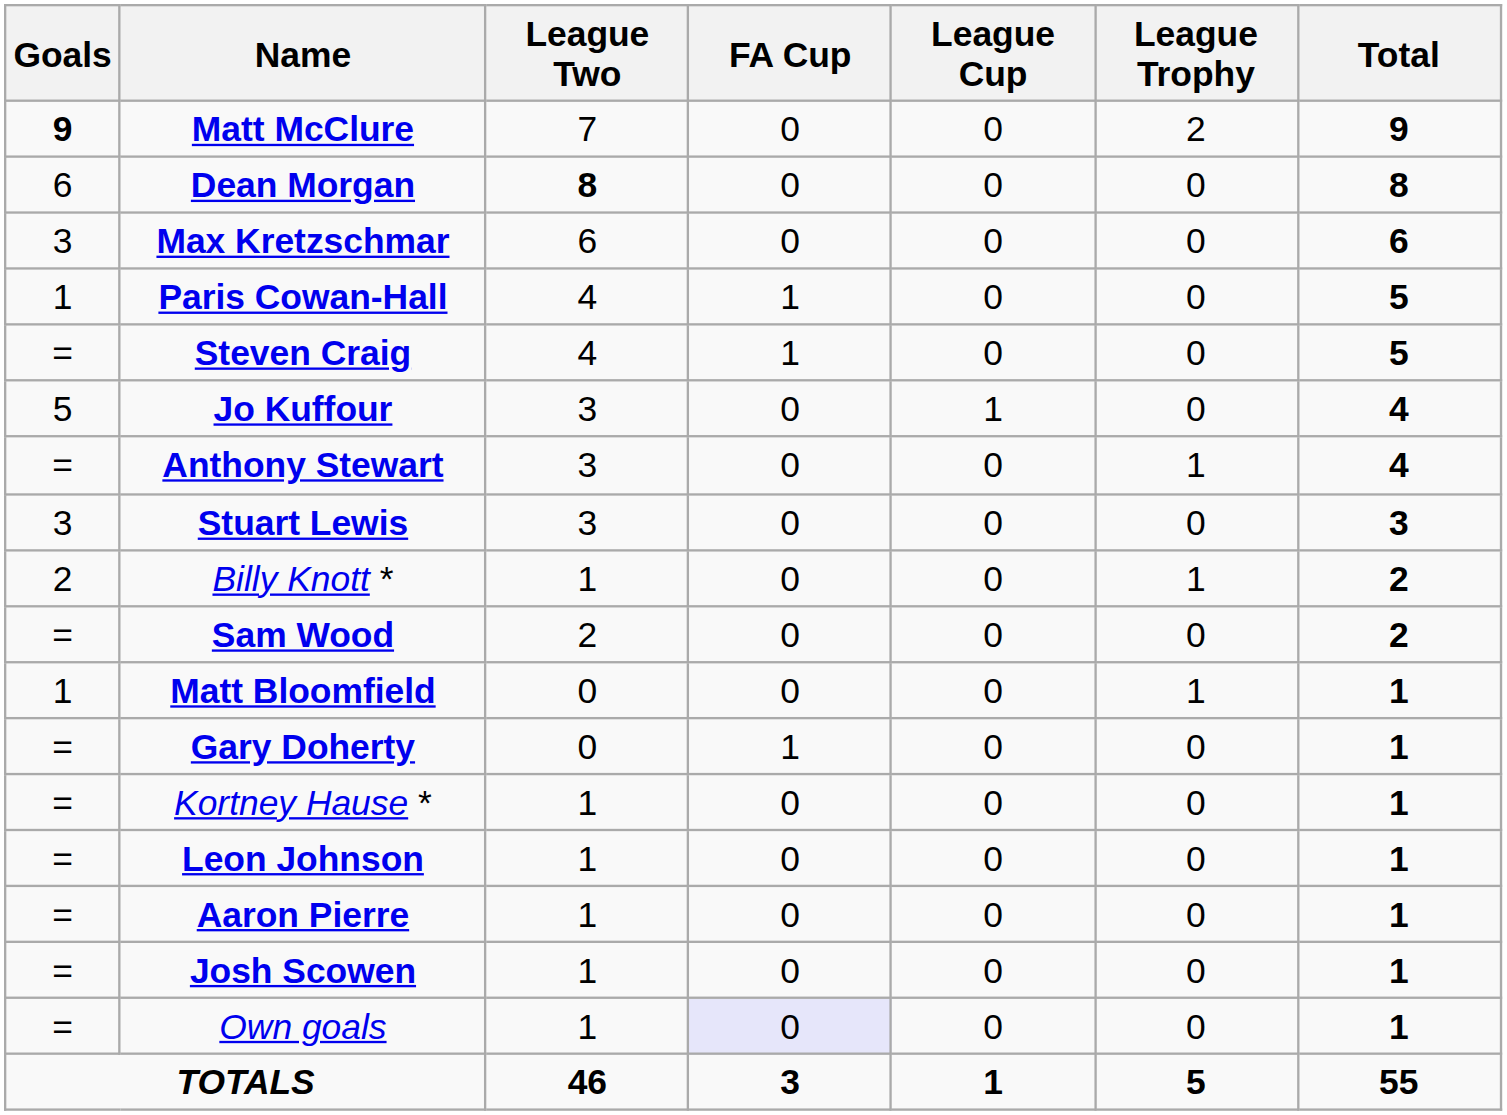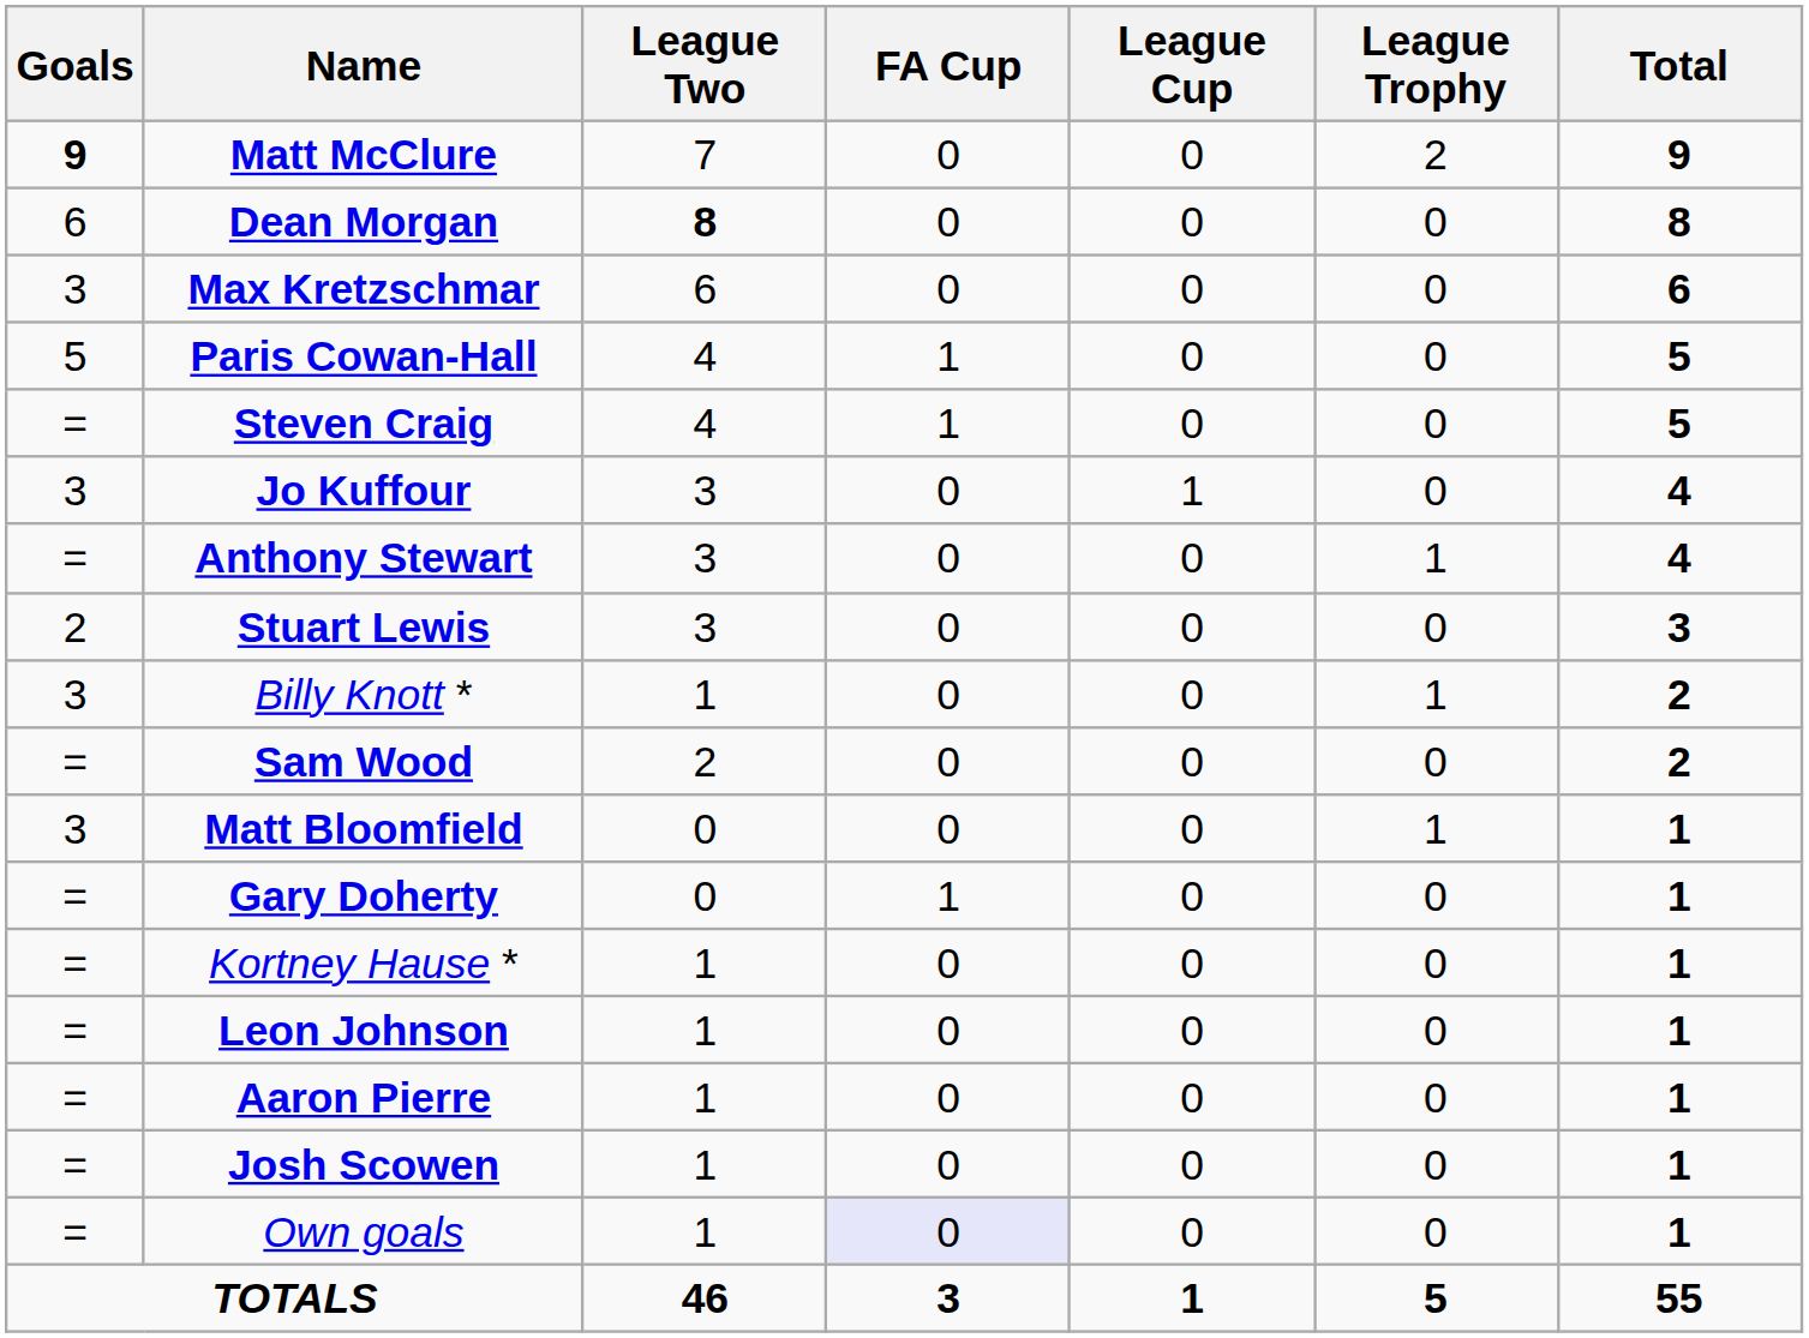Paris Cowan-Hall | Goals: 1 -> 5
Jo Kuffour | Goals: 5 -> 3
Stuart Lewis | Goals: 3 -> 2
Billy Knott * | Goals: 2 -> 3
Matt Bloomfield | Goals: 1 -> 3
